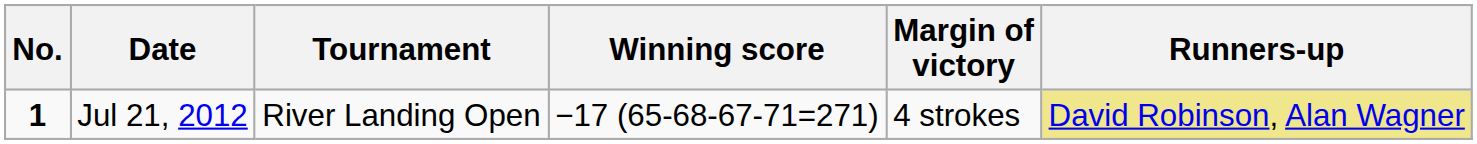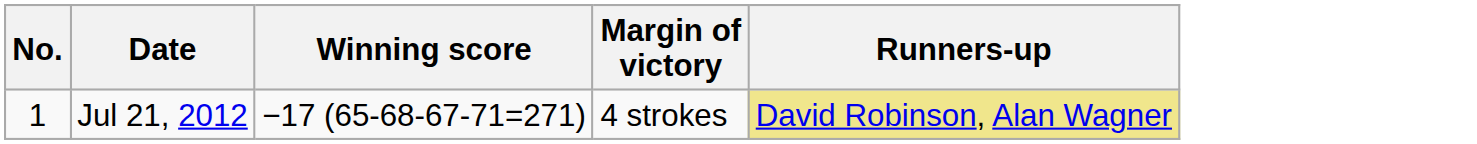- column: Tournament | River Landing Open
Jul 21, 2012 | No.: bold -> normal
